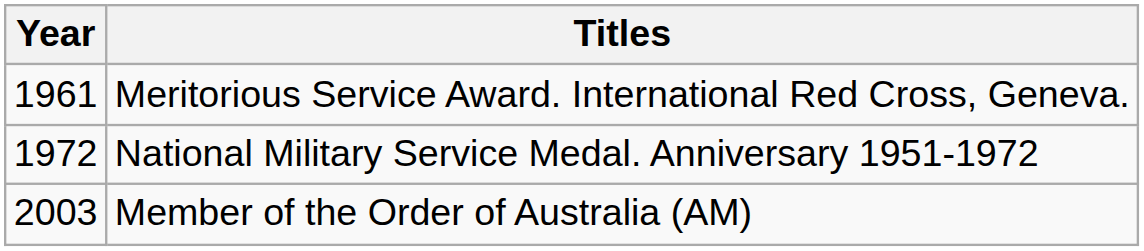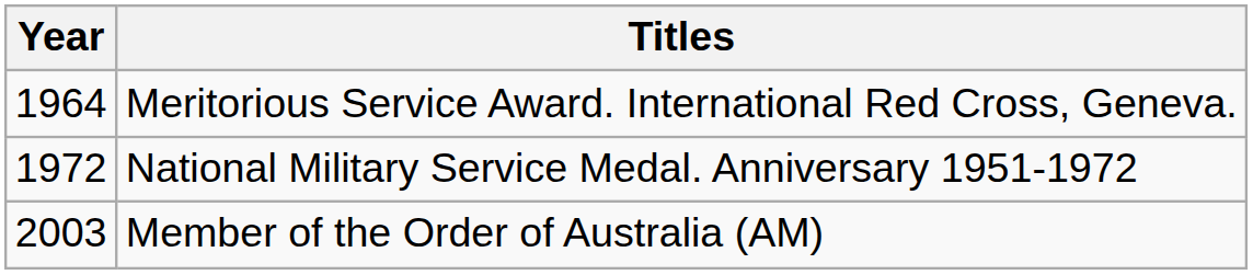Meritorious Service Award. International Red Cross, Geneva. | Year: 1961 -> 1964
